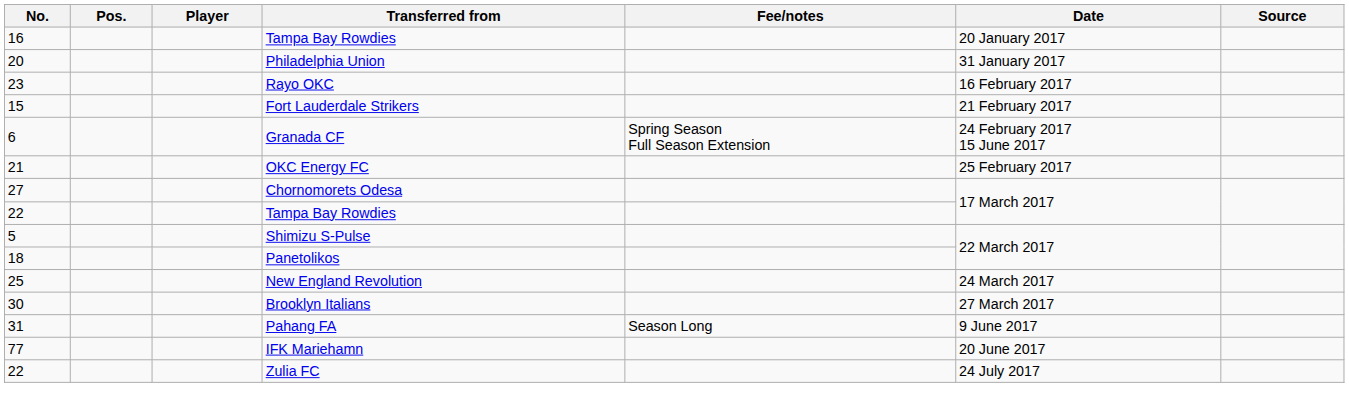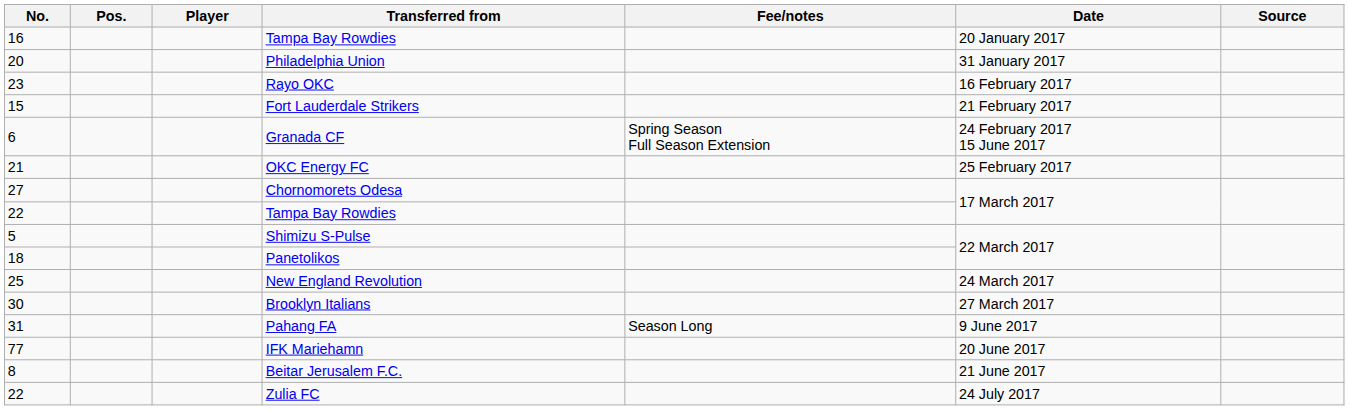+ row: 8 | Beitar Jerusalem F.C. | 21 June 2017
